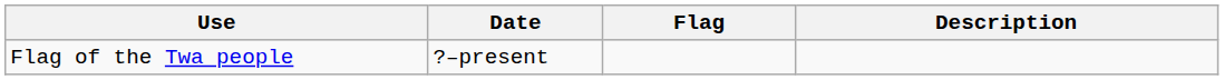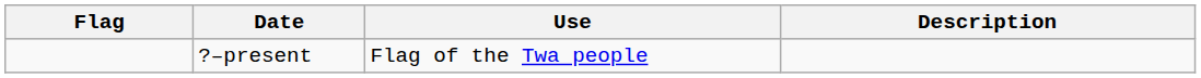columns swapped: Flag <-> Use
